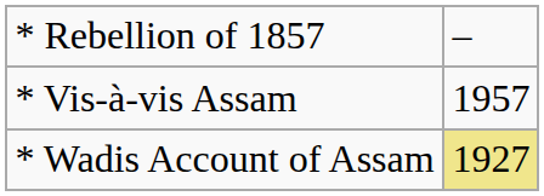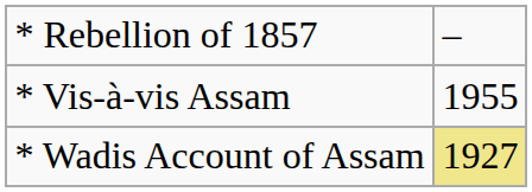* Vis-à-vis Assam | column 2: 1957 -> 1955
